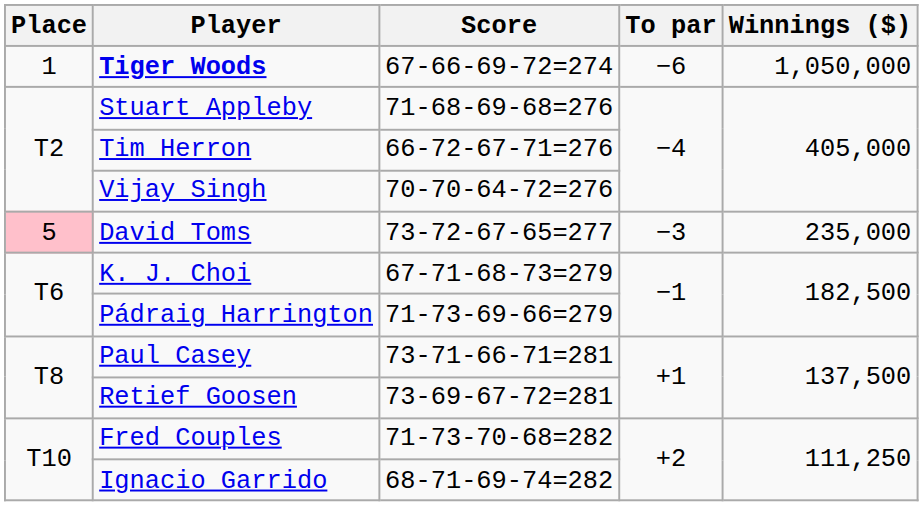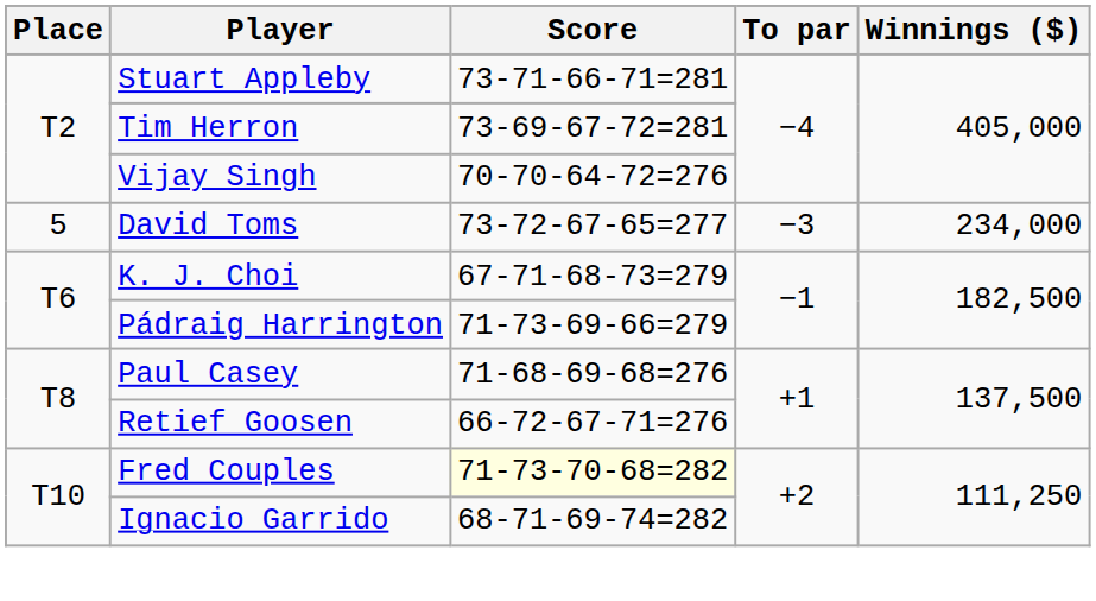- row: 1 | Tiger Woods | 67-66-69-72=274 | −6 | 1,050,000
Stuart Appleby | Score: 71-68-69-68=276 -> 73-71-66-71=281
Tim Herron | Score: 66-72-67-71=276 -> 73-69-67-72=281
David Toms | Place: pink background -> no background
David Toms | Winnings ($): 235,000 -> 234,000
Paul Casey | Score: 73-71-66-71=281 -> 71-68-69-68=276
Retief Goosen | Score: 73-69-67-72=281 -> 66-72-67-71=276
Fred Couples | Score: no background -> lightyellow background
